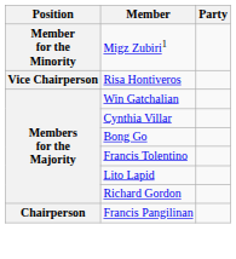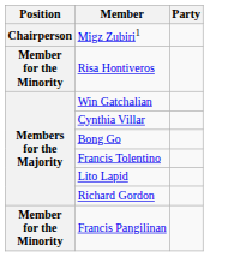Migz Zubiri1 | Position: Member for the Minority -> Chairperson
Risa Hontiveros | Position: Vice Chairperson -> Member for the Minority
Francis Pangilinan | Position: Chairperson -> Member for the Minority
